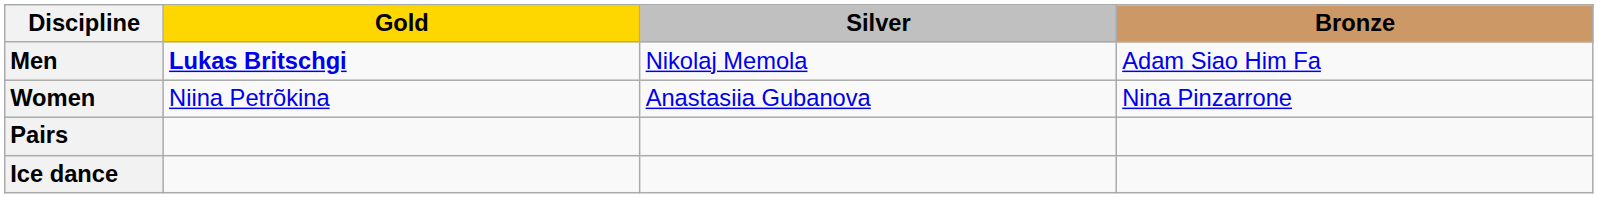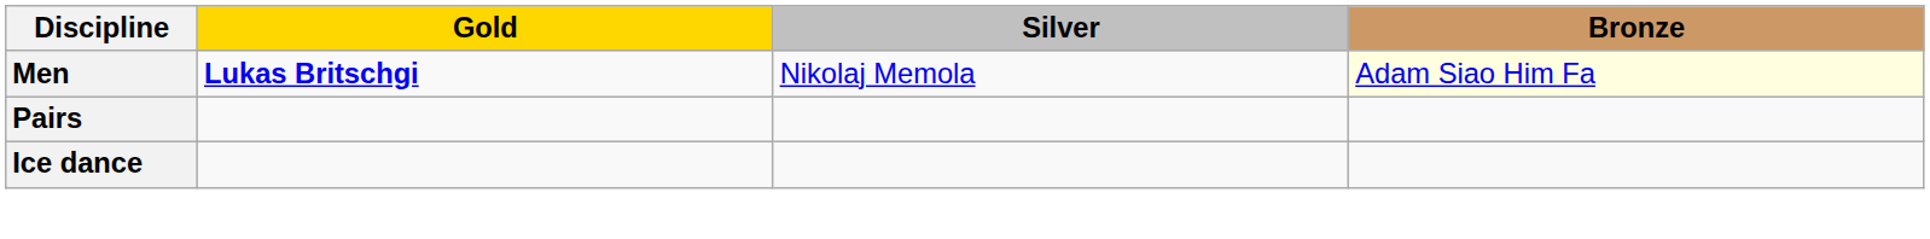Men | Bronze: no background -> lightyellow background
- row: Women | Niina Petrõkina | Anastasiia Gubanova | Nina Pinzarrone
